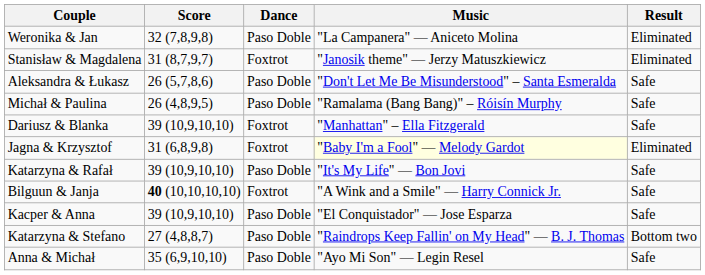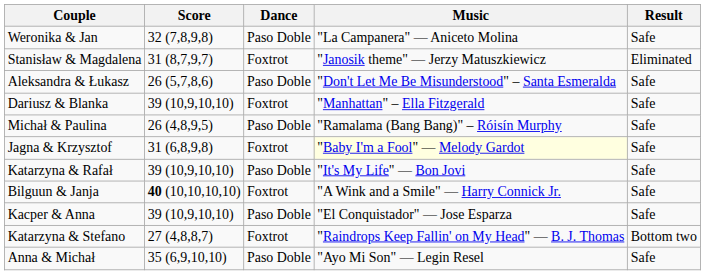Weronika & Jan | Result: Eliminated -> Safe
rows swapped: Dariusz & Blanka <-> Michał & Paulina
Jagna & Krzysztof | Result: Eliminated -> Safe
Katarzyna & Stefano | Dance: Paso Doble -> Foxtrot
